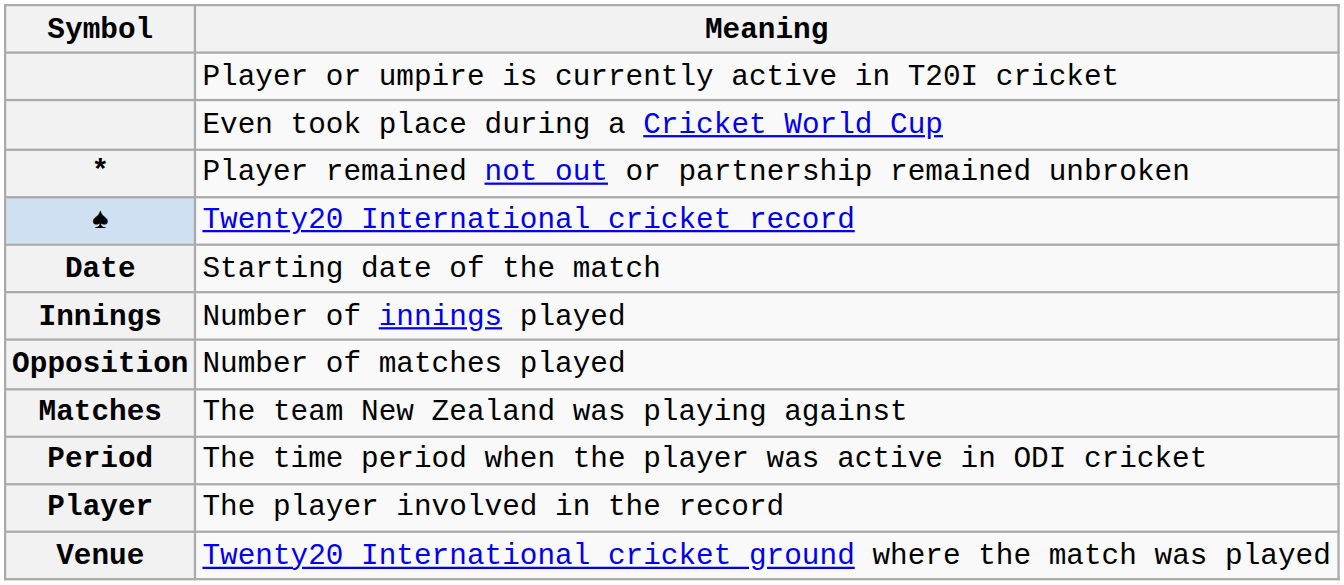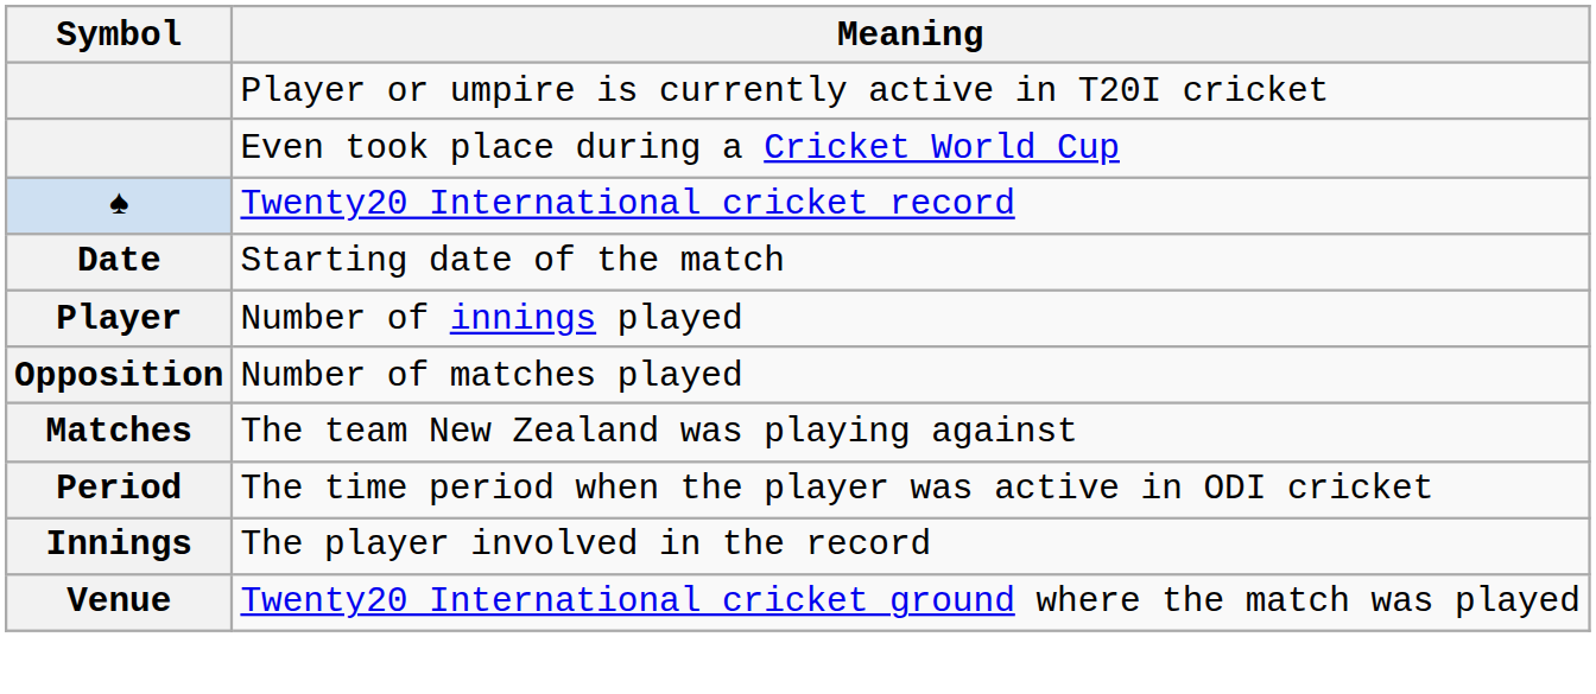- row: * | Player remained not out or partnership remained unbroken
Number of innings played | Symbol: Innings -> Player
The player involved in the record | Symbol: Player -> Innings
